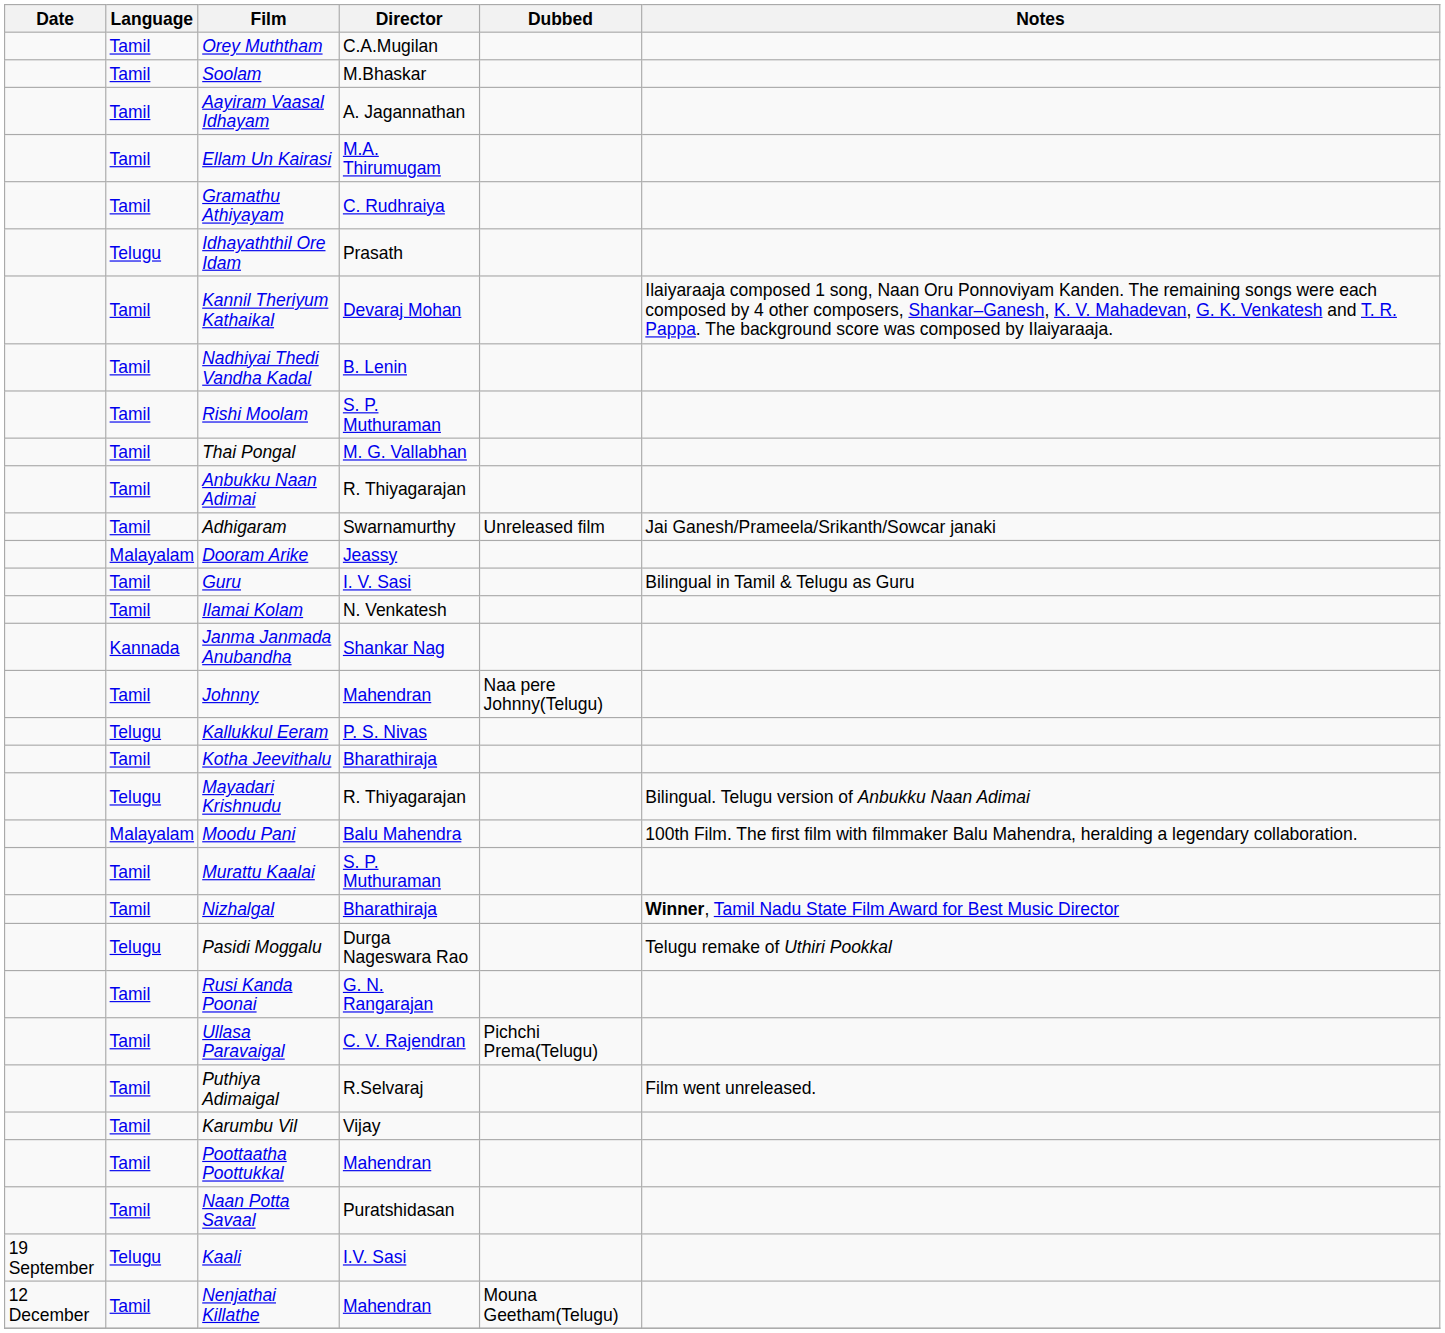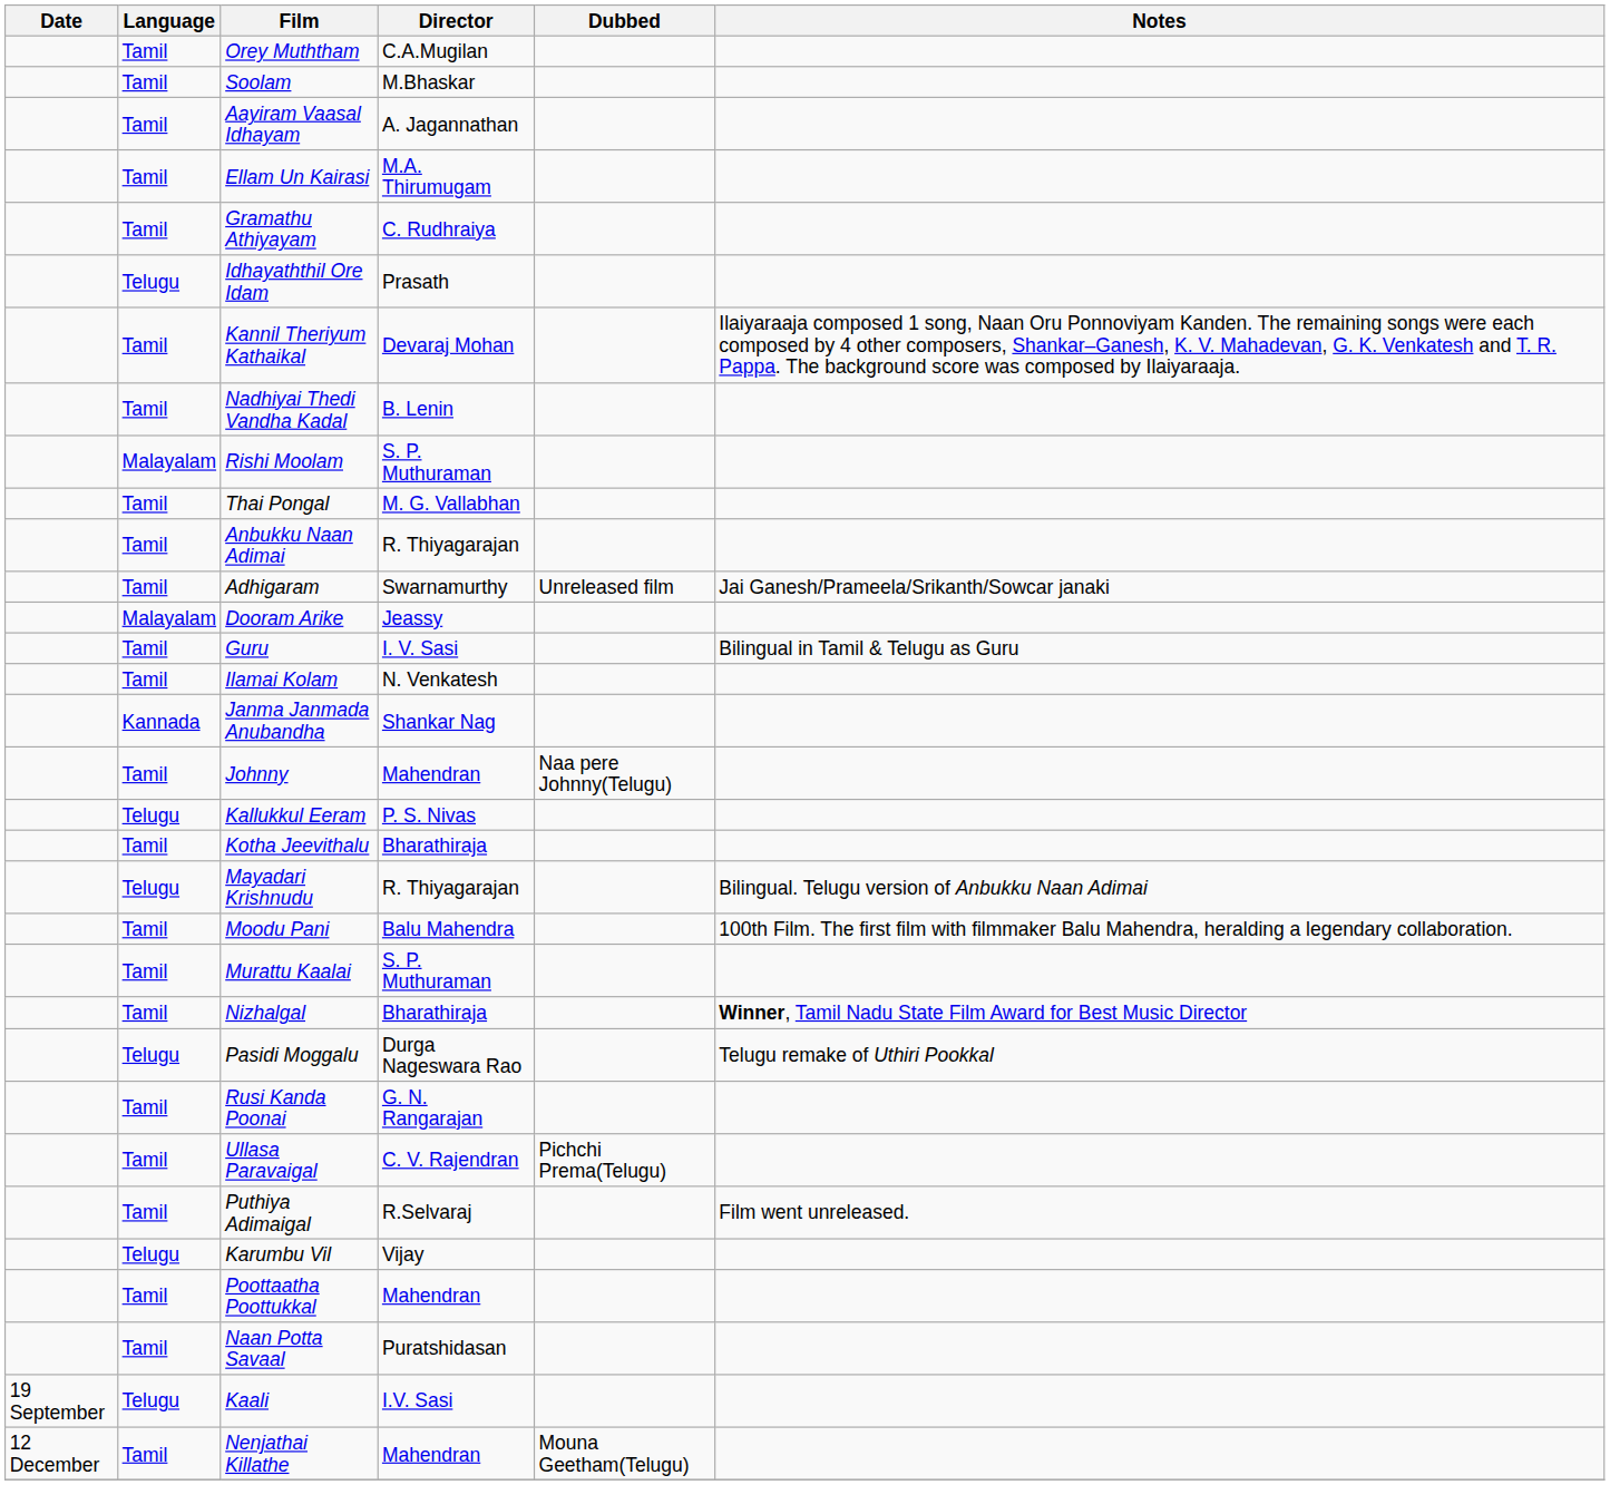Rishi Moolam | Language: Tamil -> Malayalam
Moodu Pani | Language: Malayalam -> Tamil
Karumbu Vil | Language: Tamil -> Telugu
